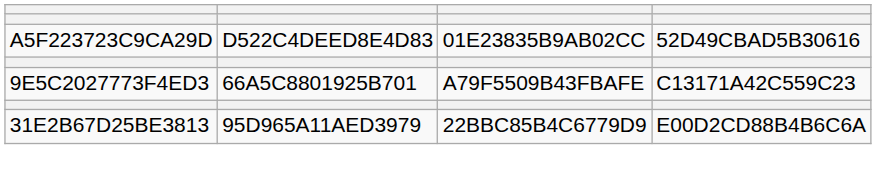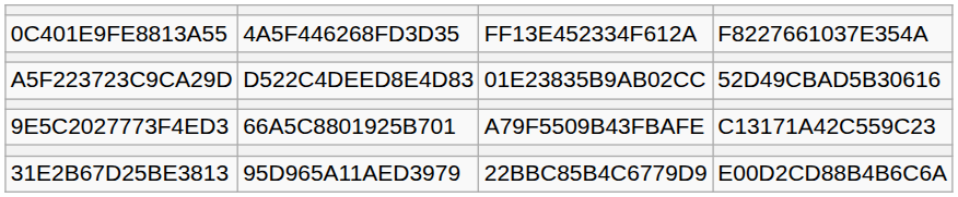+ row: 0C401E9FE8813A55 | 4A5F446268FD3D35 | FF13E452334F612A | F8227661037E354A
